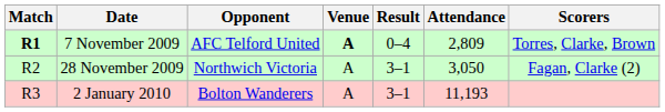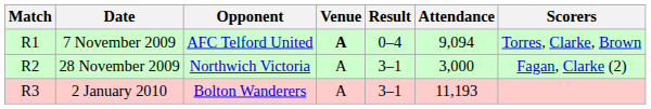7 November 2009 | Match: bold -> normal
7 November 2009 | Attendance: 2,809 -> 9,094
28 November 2009 | Attendance: 3,050 -> 3,000
